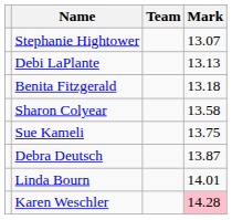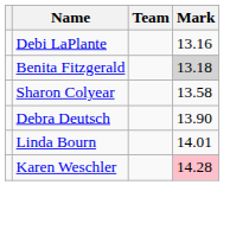- row: Stephanie Hightower | 13.07
Debi LaPlante | Mark: 13.13 -> 13.16
Benita Fitzgerald | Mark: no background -> lightgrey background
- row: Sue Kameli | 13.75
Debra Deutsch | Mark: 13.87 -> 13.90
